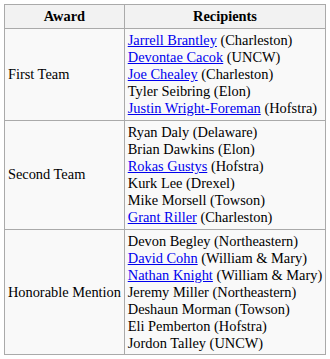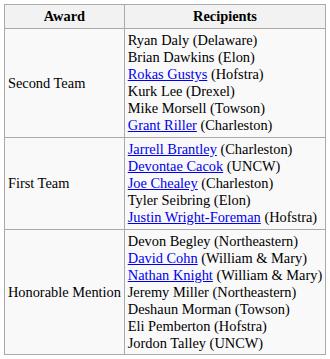rows swapped: First Team <-> Second Team
